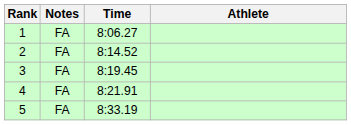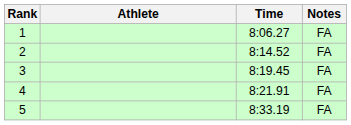columns swapped: Athlete <-> Notes
